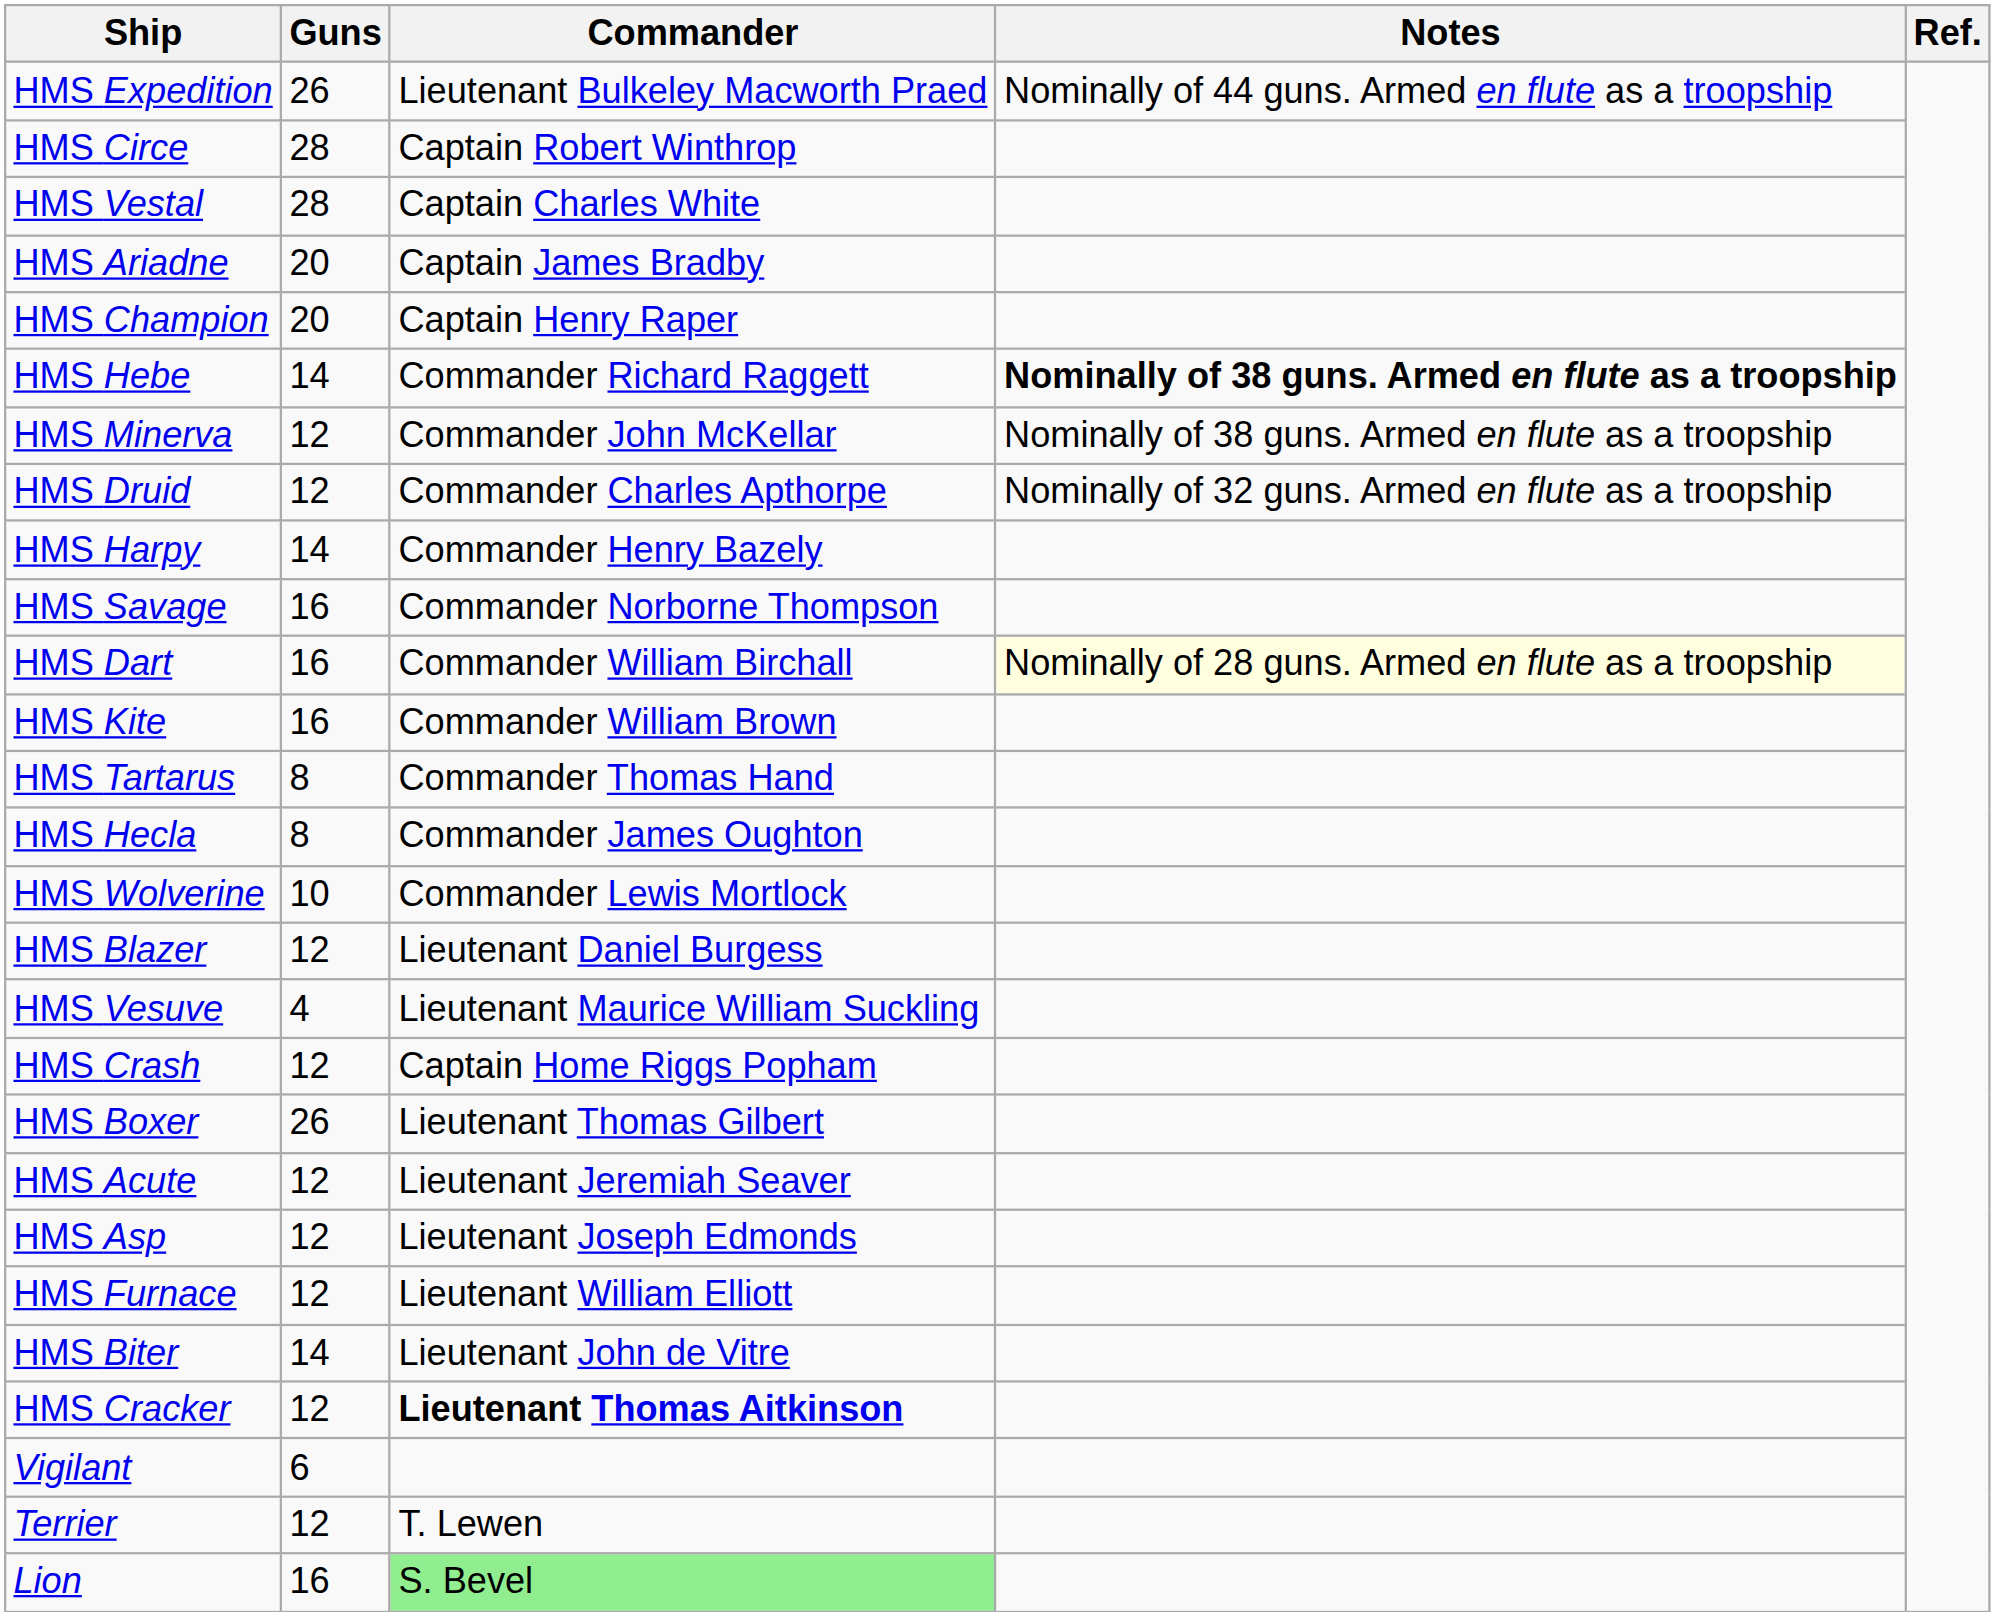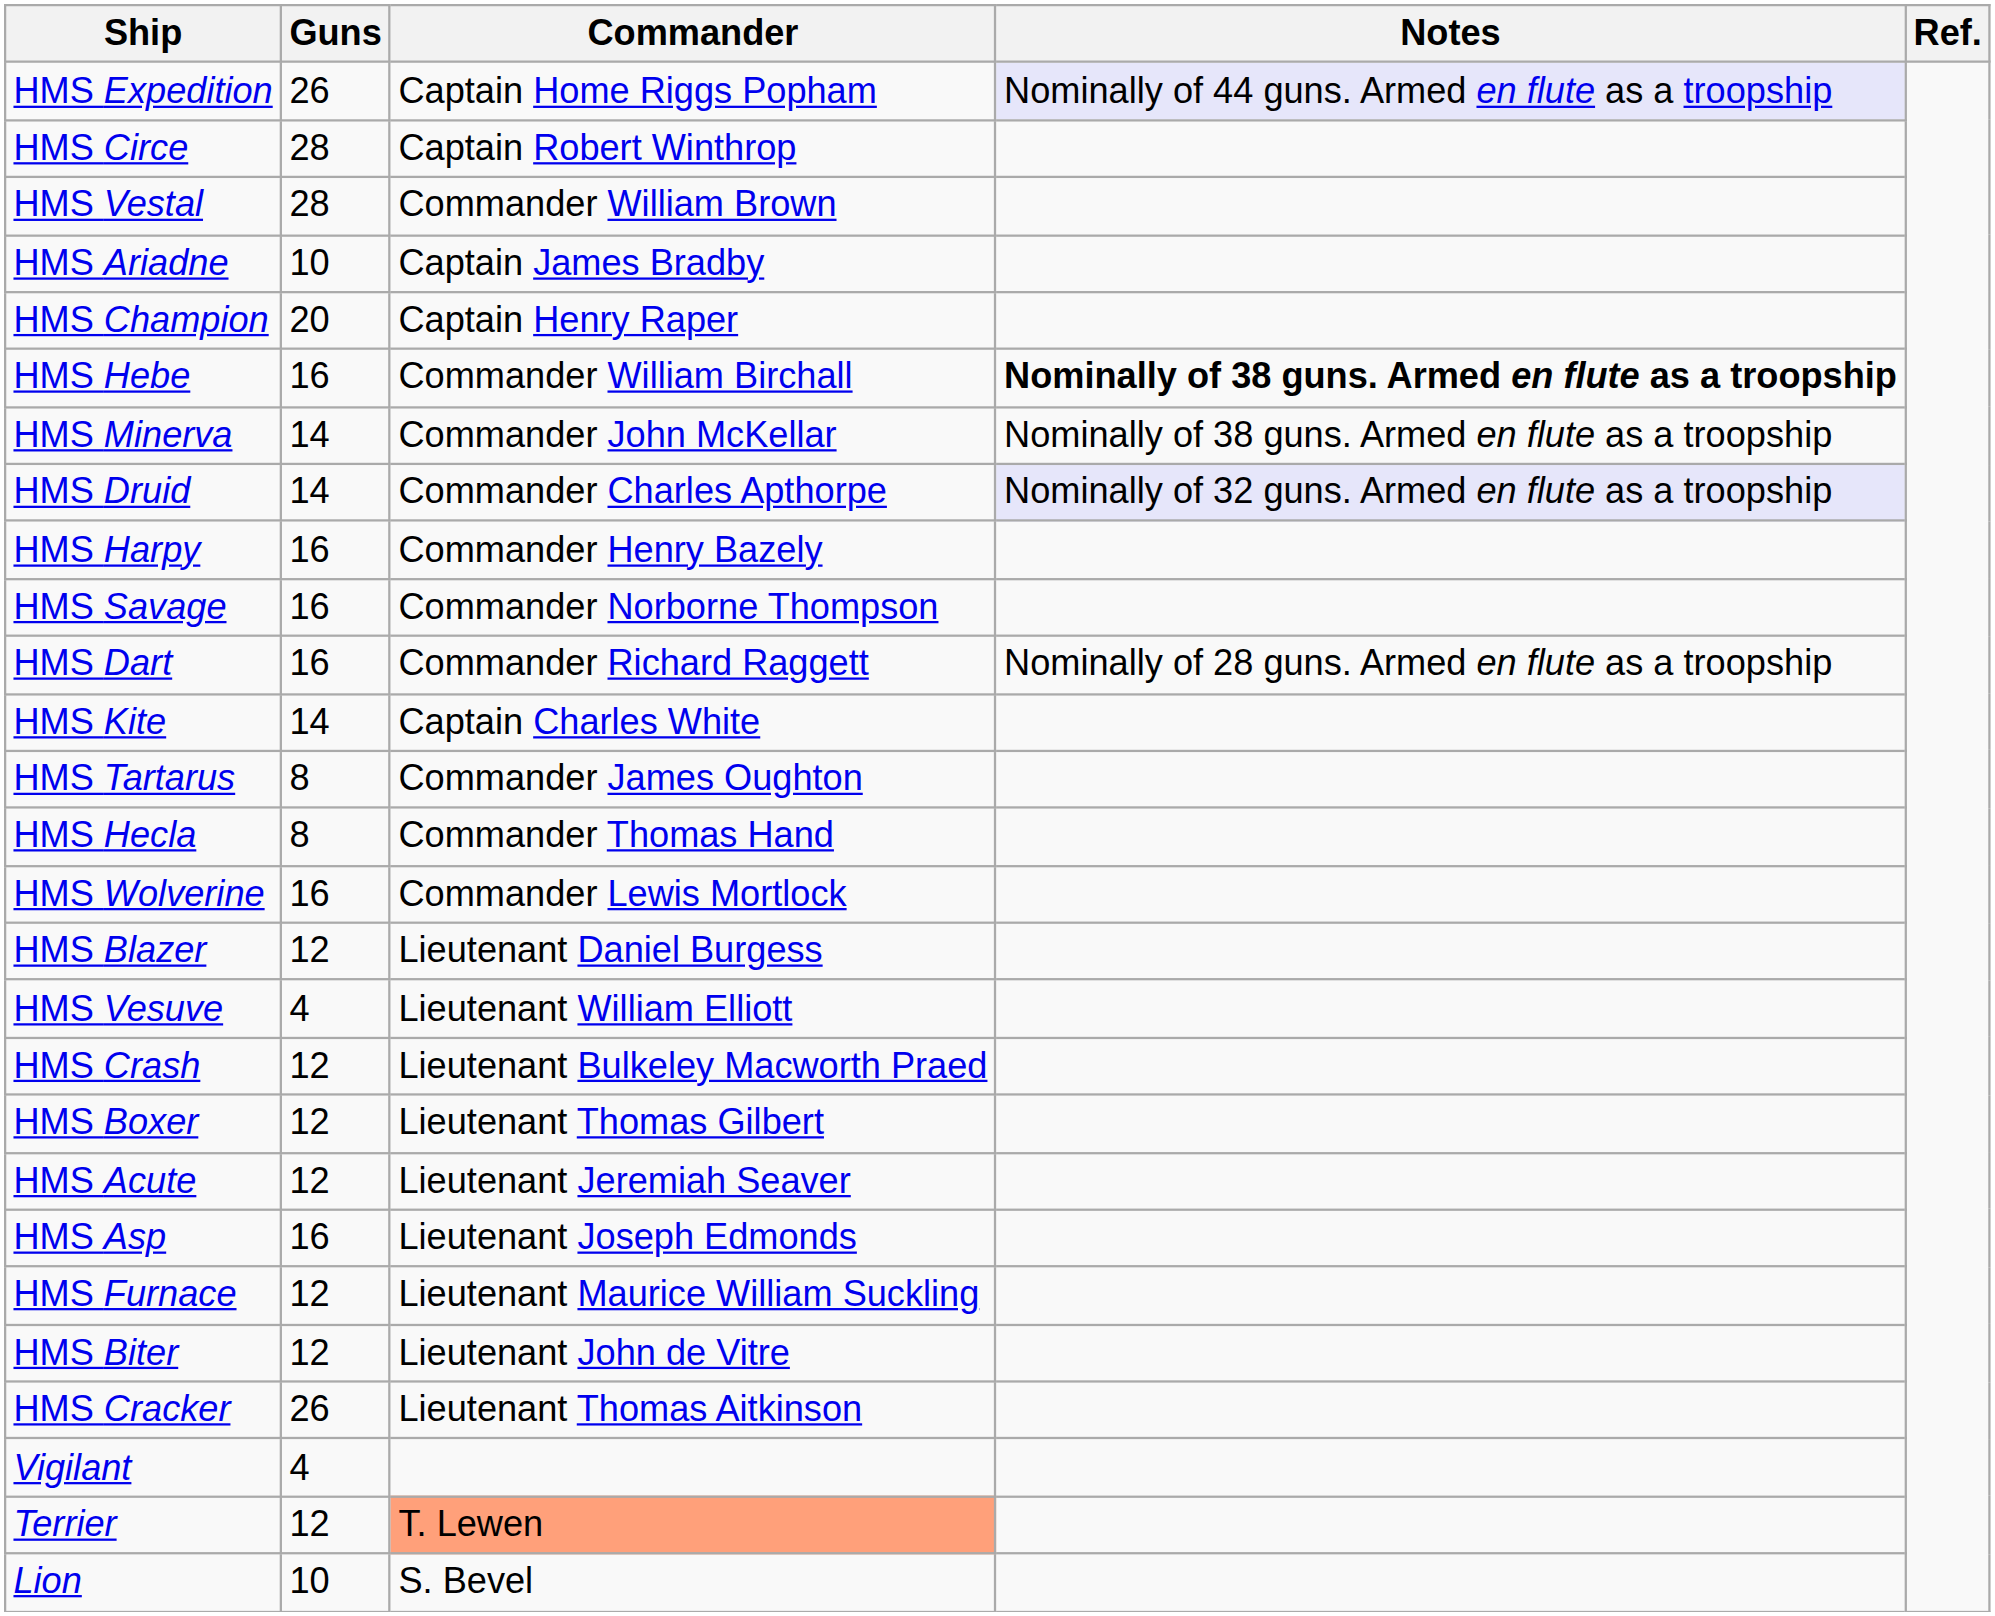HMS Expedition | Commander: Lieutenant Bulkeley Macworth Praed -> Captain Home Riggs Popham
HMS Expedition | Notes: no background -> lavender background
HMS Vestal | Commander: Captain Charles White -> Commander William Brown
HMS Ariadne | Guns: 20 -> 10
HMS Hebe | Guns: 14 -> 16
HMS Hebe | Commander: Commander Richard Raggett -> Commander William Birchall
HMS Minerva | Guns: 12 -> 14
HMS Druid | Guns: 12 -> 14
HMS Druid | Notes: no background -> lavender background
HMS Harpy | Guns: 14 -> 16
HMS Dart | Commander: Commander William Birchall -> Commander Richard Raggett
HMS Dart | Notes: lightyellow background -> no background
HMS Kite | Guns: 16 -> 14
HMS Kite | Commander: Commander William Brown -> Captain Charles White
HMS Tartarus | Commander: Commander Thomas Hand -> Commander James Oughton
HMS Hecla | Commander: Commander James Oughton -> Commander Thomas Hand
HMS Wolverine | Guns: 10 -> 16
HMS Vesuve | Commander: Lieutenant Maurice William Suckling -> Lieutenant William Elliott
HMS Crash | Commander: Captain Home Riggs Popham -> Lieutenant Bulkeley Macworth Praed
HMS Boxer | Guns: 26 -> 12
HMS Asp | Guns: 12 -> 16
HMS Furnace | Commander: Lieutenant William Elliott -> Lieutenant Maurice William Suckling
HMS Biter | Guns: 14 -> 12
HMS Cracker | Guns: 12 -> 26
HMS Cracker | Commander: bold -> normal
Vigilant | Guns: 6 -> 4
Terrier | Commander: no background -> lightsalmon background
Lion | Guns: 16 -> 10
Lion | Commander: lightgreen background -> no background
